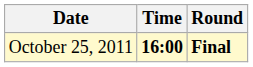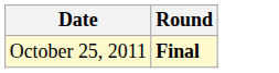- column: Time | 16:00
